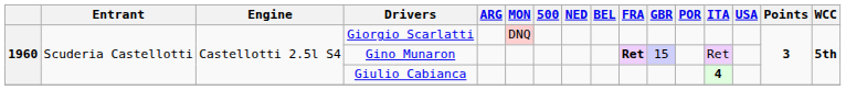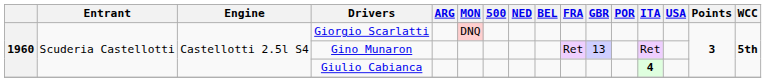Gino Munaron | FRA: bold -> normal
Gino Munaron | GBR: 15 -> 13
